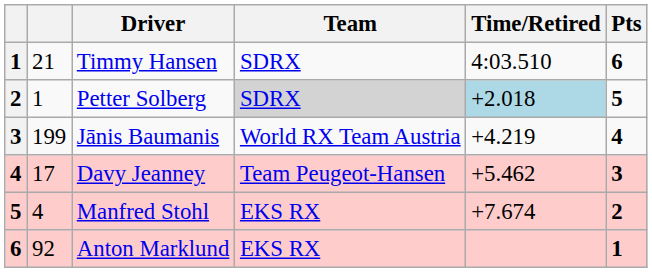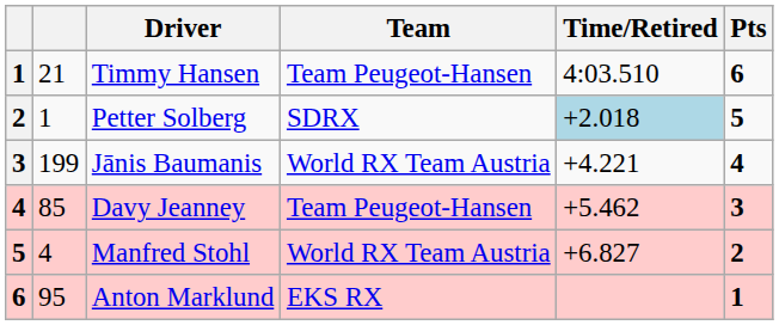Timmy Hansen | Team: SDRX -> Team Peugeot-Hansen
Petter Solberg | Team: lightgrey background -> no background
Jānis Baumanis | Time/Retired: +4.219 -> +4.221
Davy Jeanney | column 2: 17 -> 85
Manfred Stohl | Team: EKS RX -> World RX Team Austria
Manfred Stohl | Time/Retired: +7.674 -> +6.827
Anton Marklund | column 2: 92 -> 95
